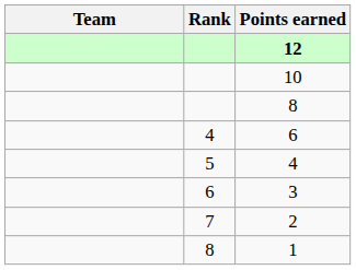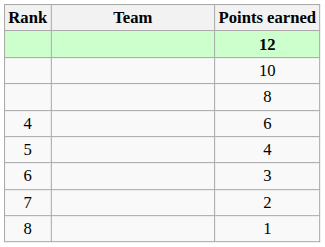columns swapped: Rank <-> Team
